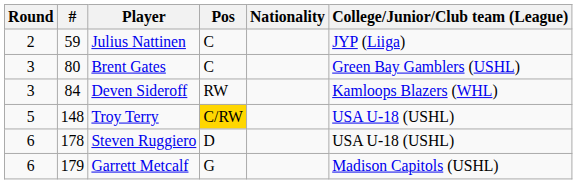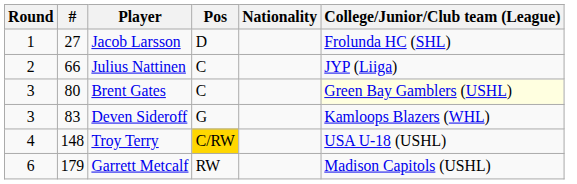+ row: 1 | 27 | Jacob Larsson | D | Frolunda HC (SHL)
Julius Nattinen | #: 59 -> 66
Brent Gates | College/Junior/Club team (League): no background -> lightyellow background
Deven Sideroff | #: 84 -> 83
Deven Sideroff | Pos: RW -> G
Troy Terry | Round: 5 -> 4
- row: 6 | 178 | Steven Ruggiero | D | USA U-18 (USHL)
Garrett Metcalf | Pos: G -> RW
